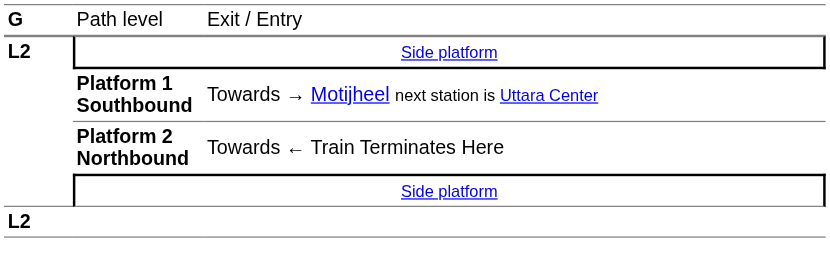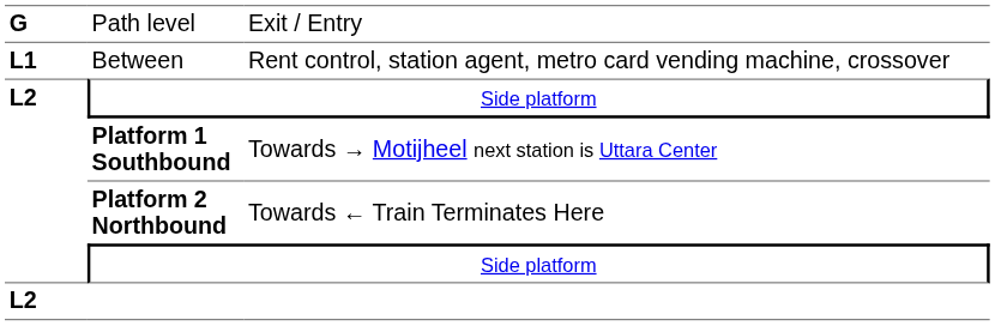+ row: L1 | Between | Rent control, station agent, metro card vending machine, crossover
